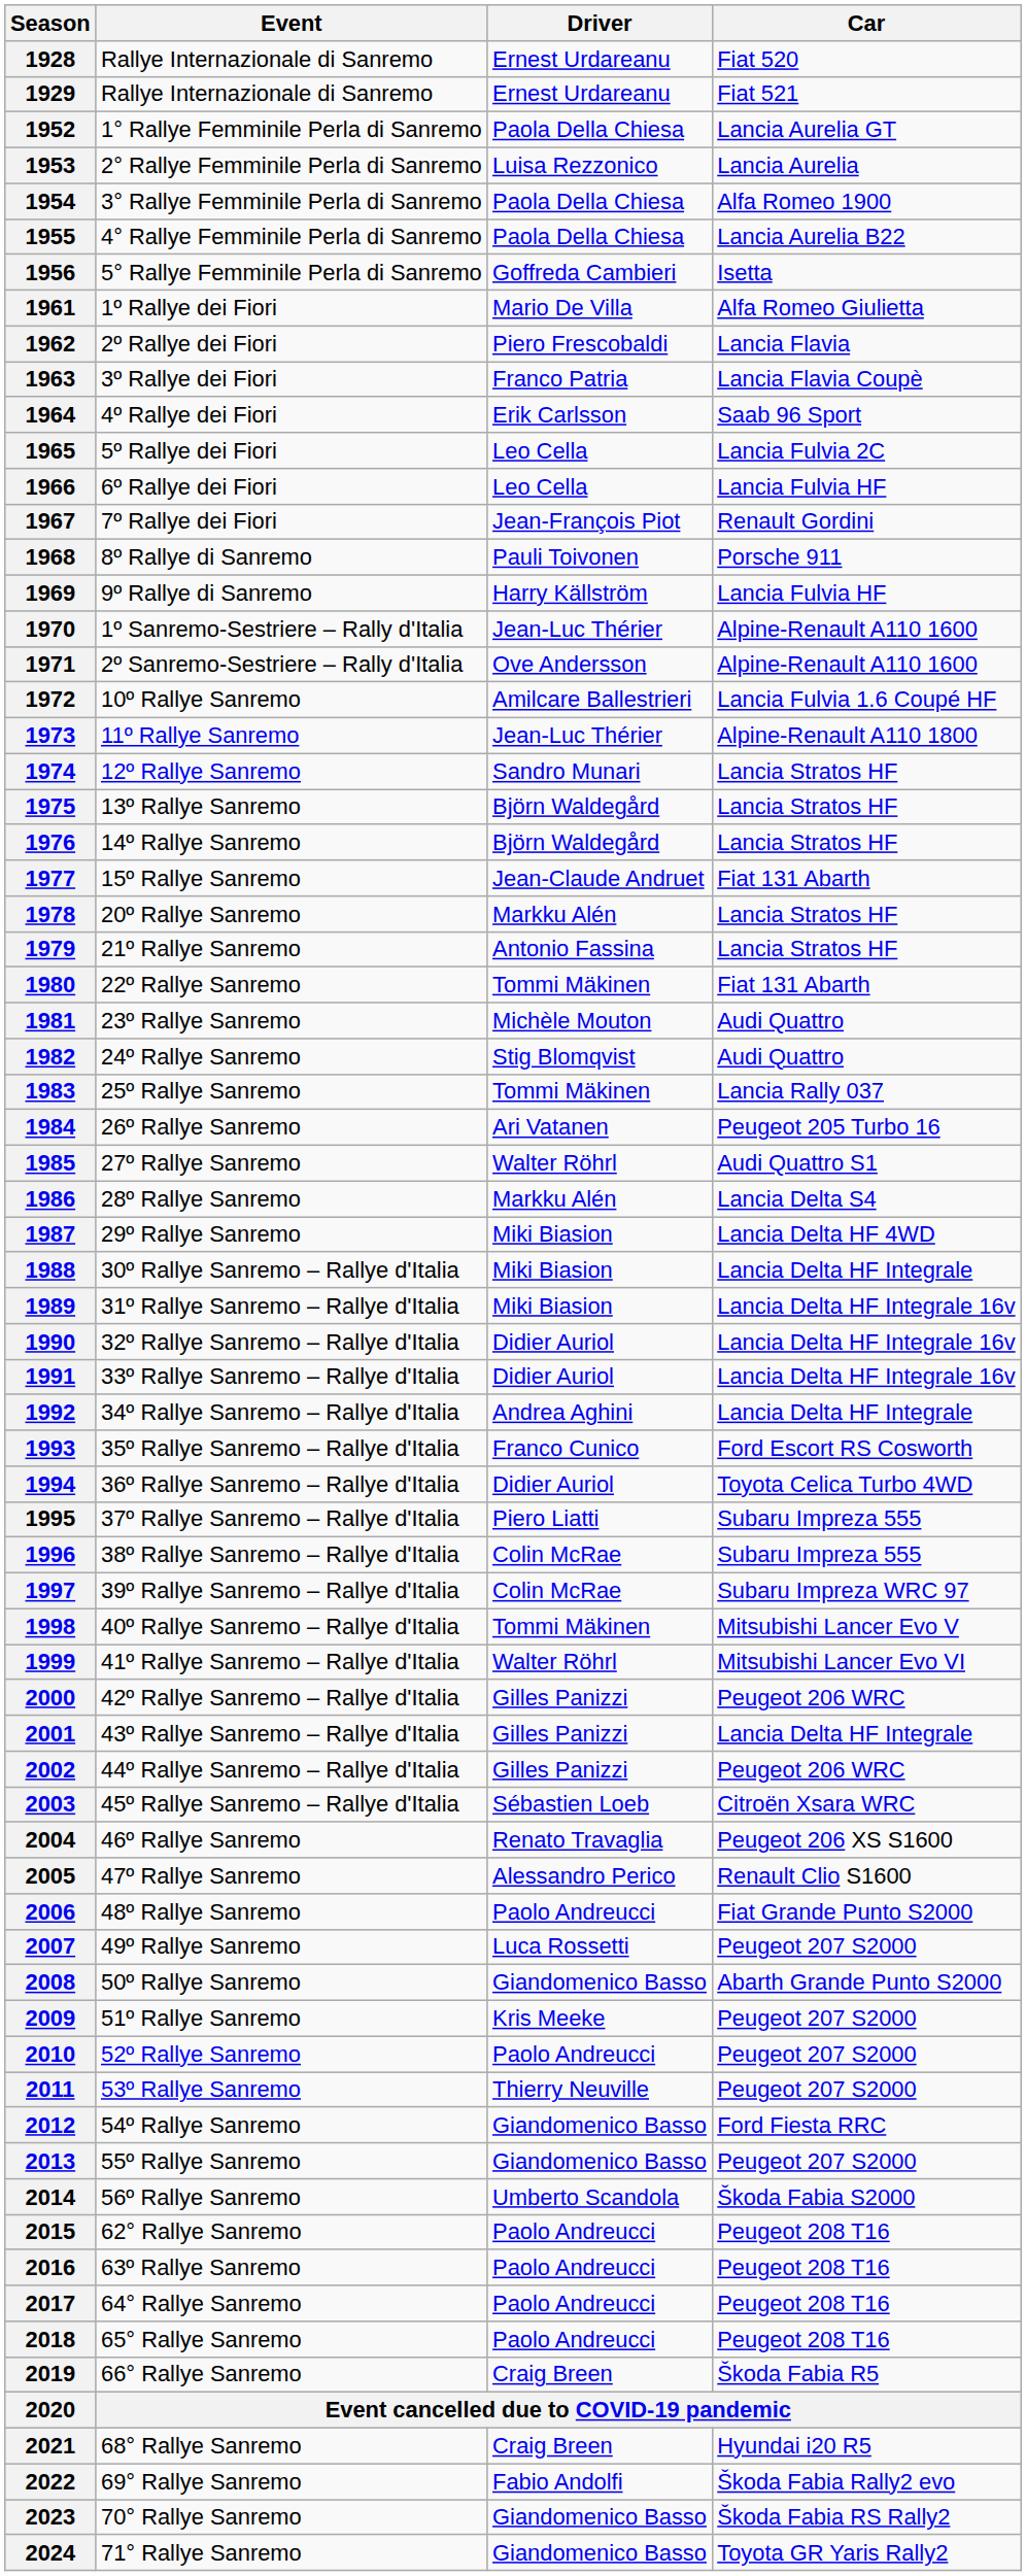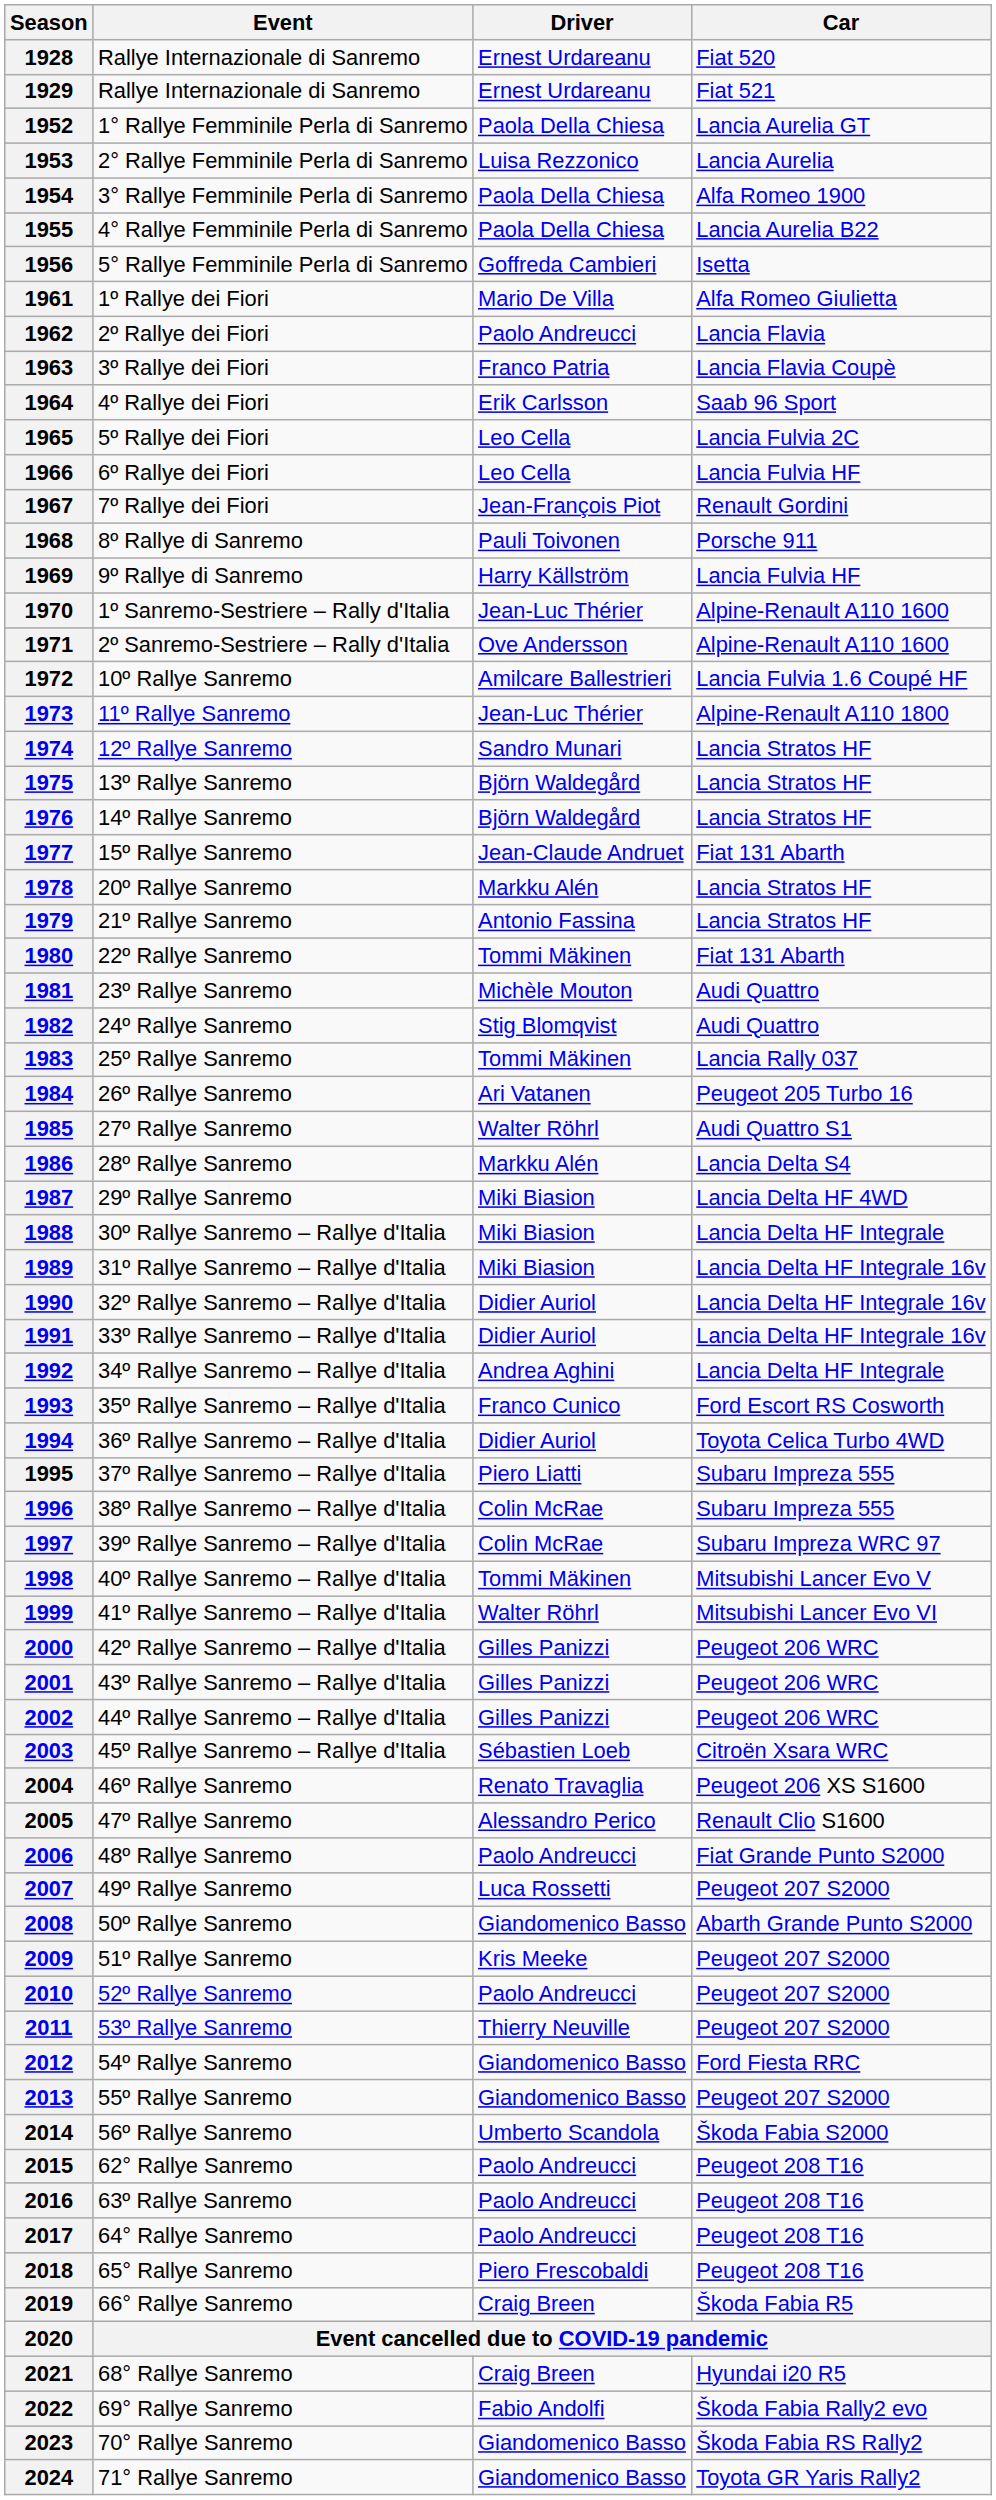1962 | Driver: Piero Frescobaldi -> Paolo Andreucci
2001 | Car: Lancia Delta HF Integrale -> Peugeot 206 WRC
2018 | Driver: Paolo Andreucci -> Piero Frescobaldi
